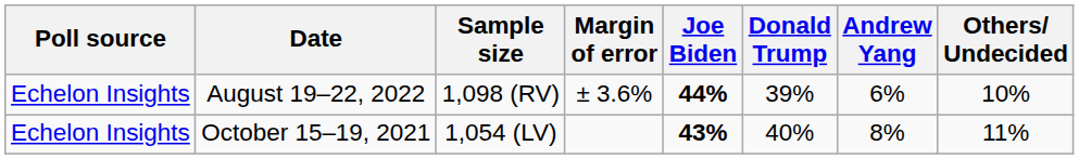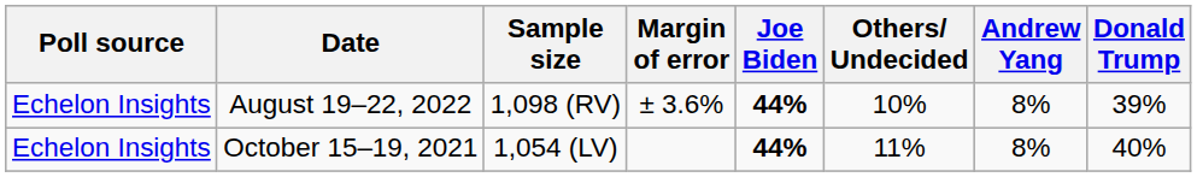columns swapped: Donald Trump <-> Others/ Undecided
August 19–22, 2022 | Andrew Yang: 6% -> 8%
October 15–19, 2021 | Joe Biden: 43% -> 44%
